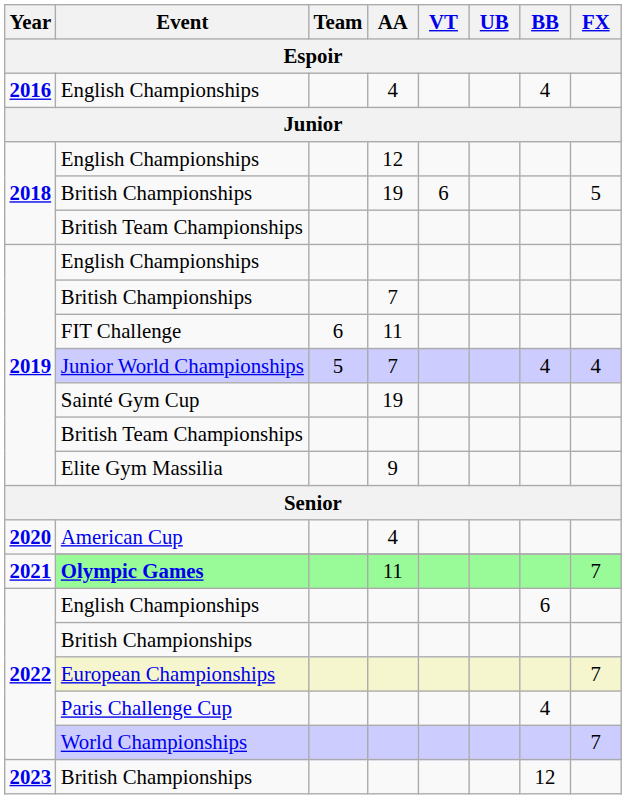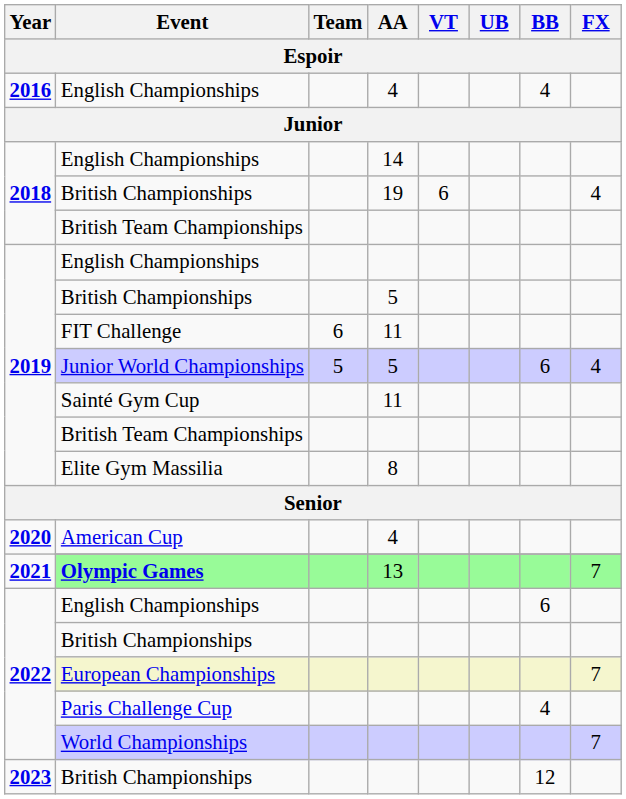2018 / English Championships | AA: 12 -> 14
2018 / British Championships | FX: 5 -> 4
2019 / British Championships | AA: 7 -> 5
Junior World Championships | AA: 7 -> 5
Junior World Championships | BB: 4 -> 6
Sainté Gym Cup | AA: 19 -> 11
Elite Gym Massilia | AA: 9 -> 8
Olympic Games | AA: 11 -> 13
